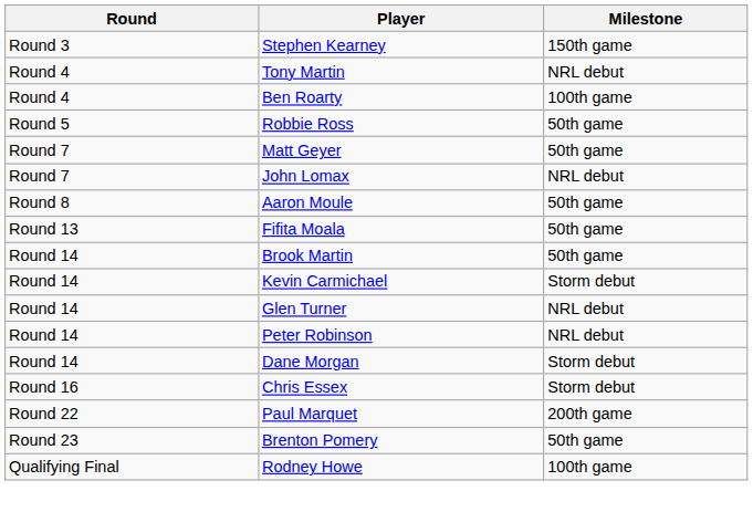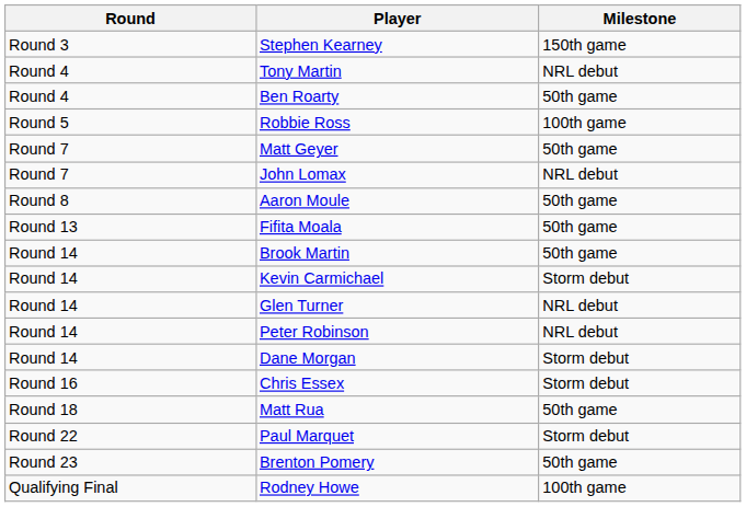Ben Roarty | Milestone: 100th game -> 50th game
Robbie Ross | Milestone: 50th game -> 100th game
+ row: Round 18 | Matt Rua | 50th game
Paul Marquet | Milestone: 200th game -> Storm debut
